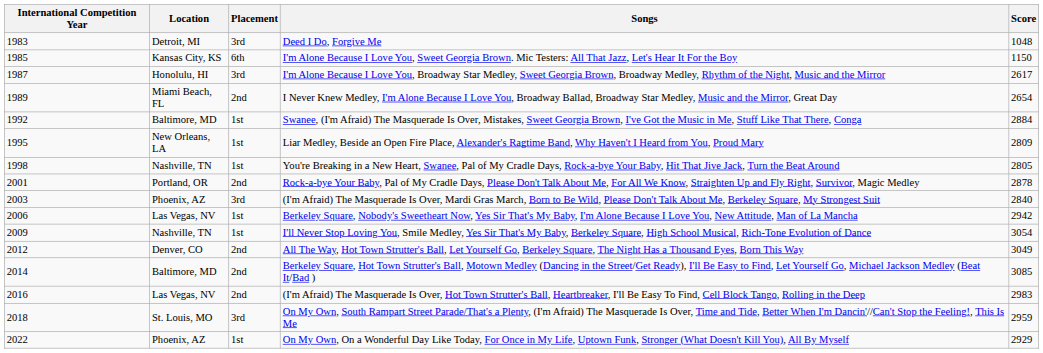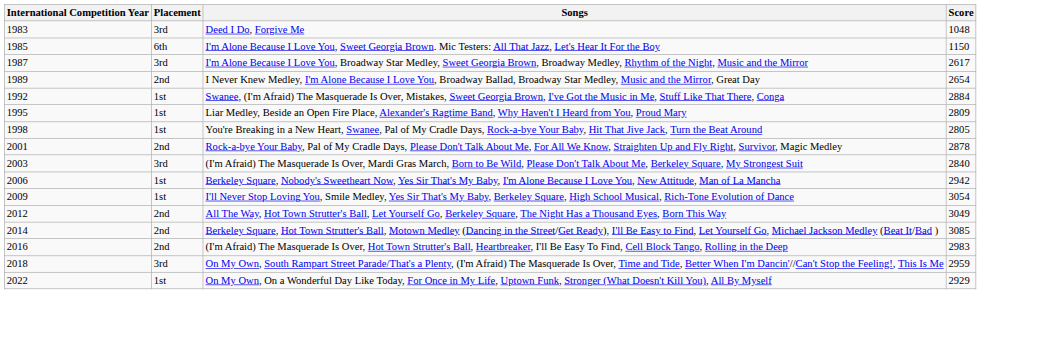- column: Location | Detroit, MI | Kansas City, KS | Honolulu, HI | Miami Beach, FL | Baltimore, MD | New Orleans, LA | Nashville, TN | Portland, OR | Phoenix, AZ | Las Vegas, NV | Nashville, TN | Denver, CO | Baltimore, MD | Las Vegas, NV | St. Louis, MO | Phoenix, AZ
